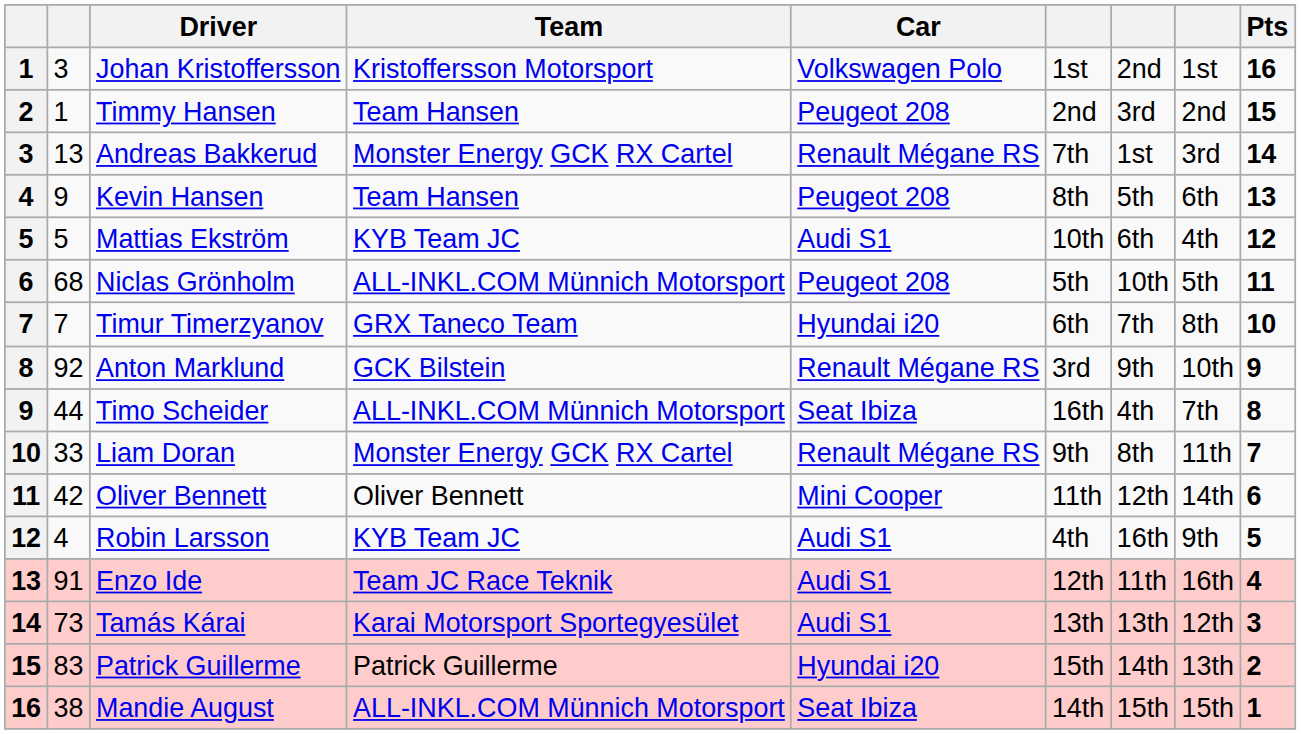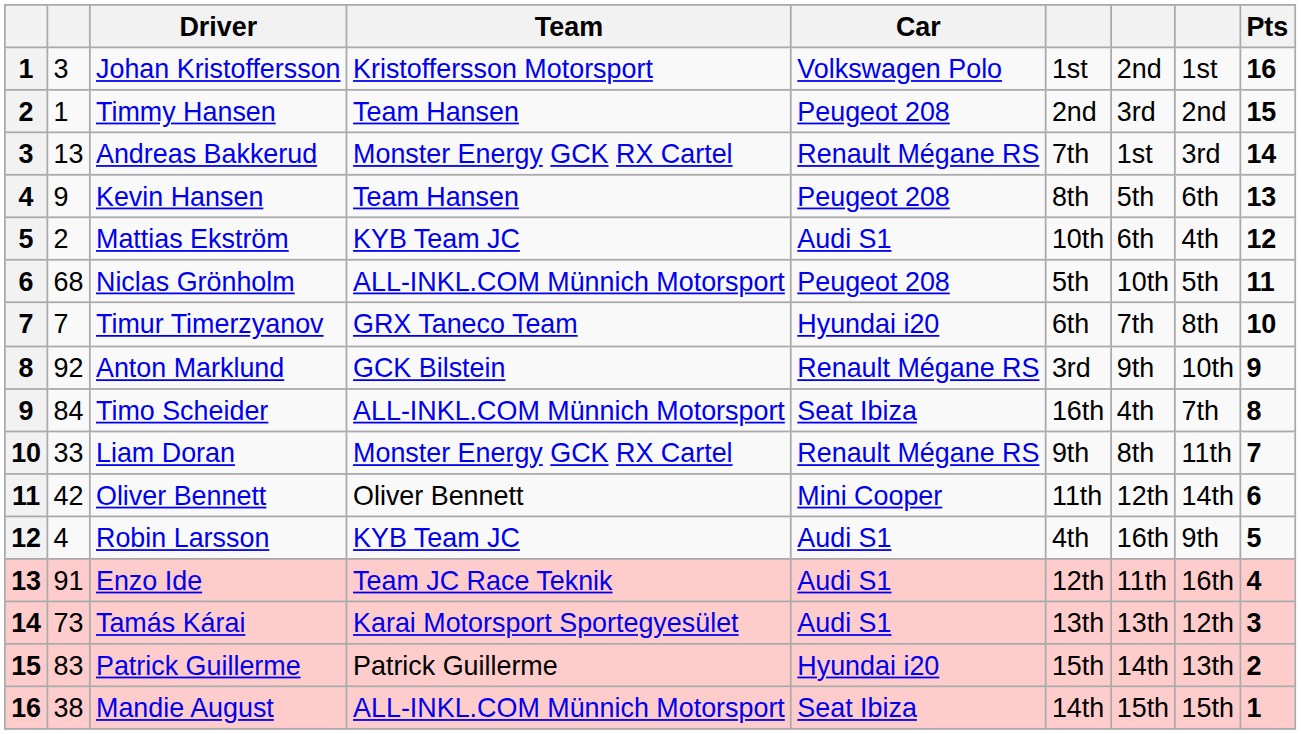Mattias Ekström | column 2: 5 -> 2
Timo Scheider | column 2: 44 -> 84
